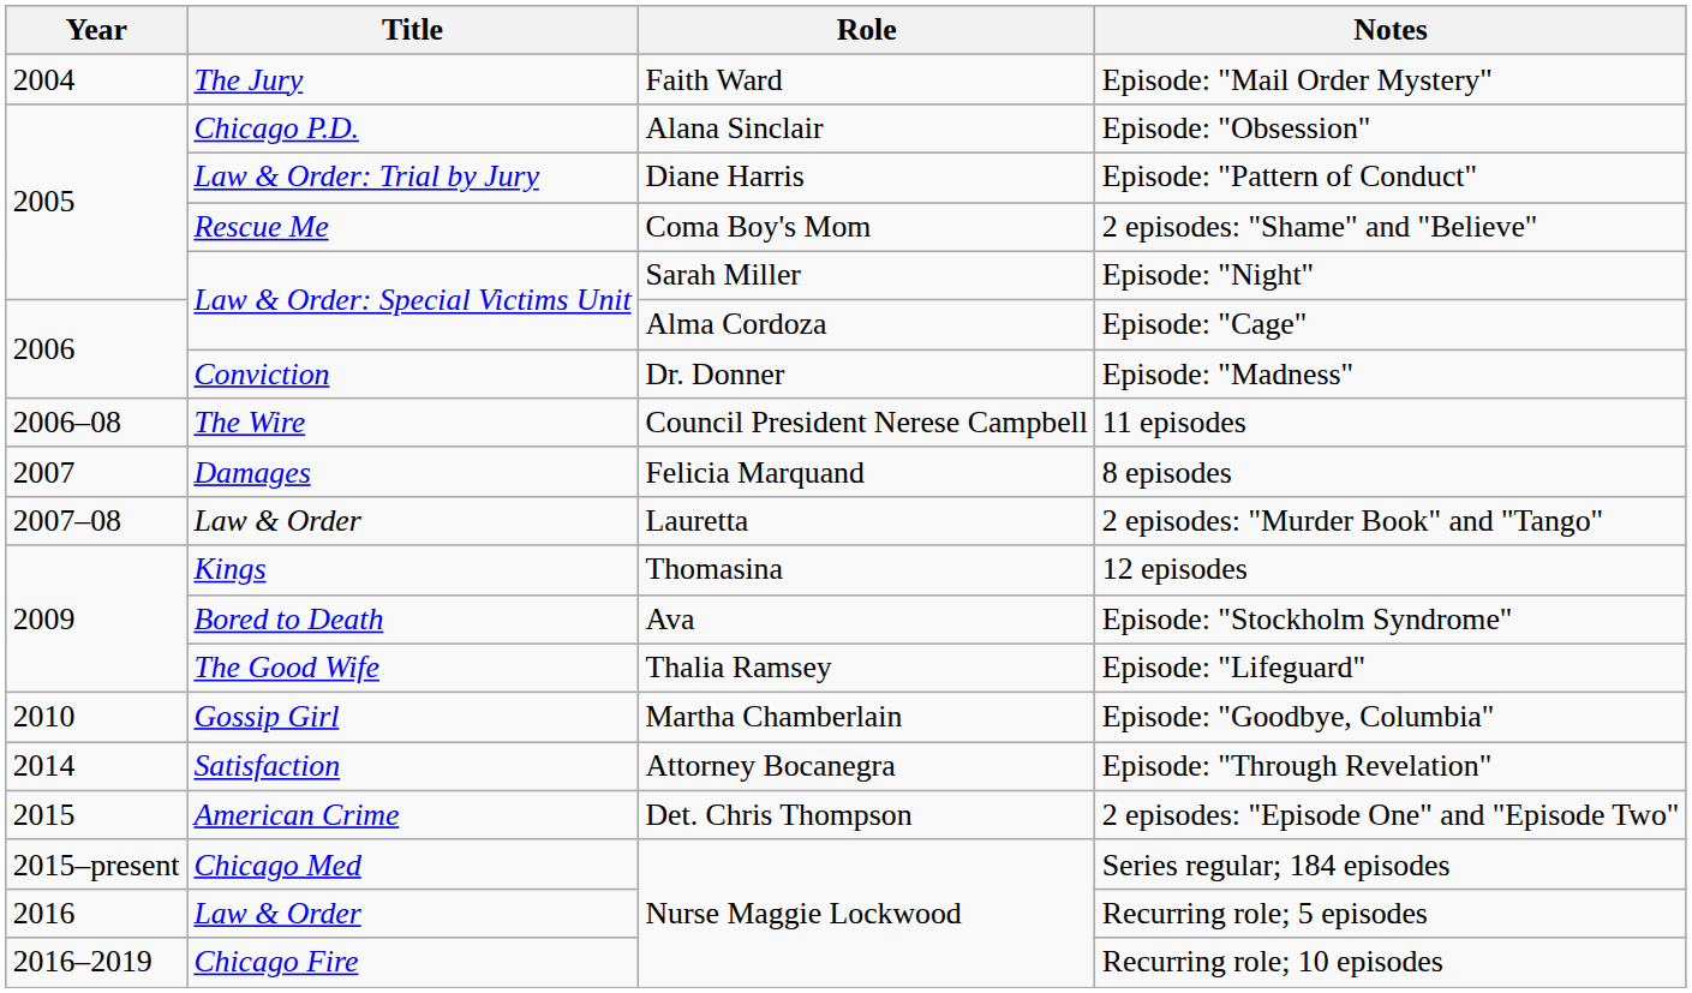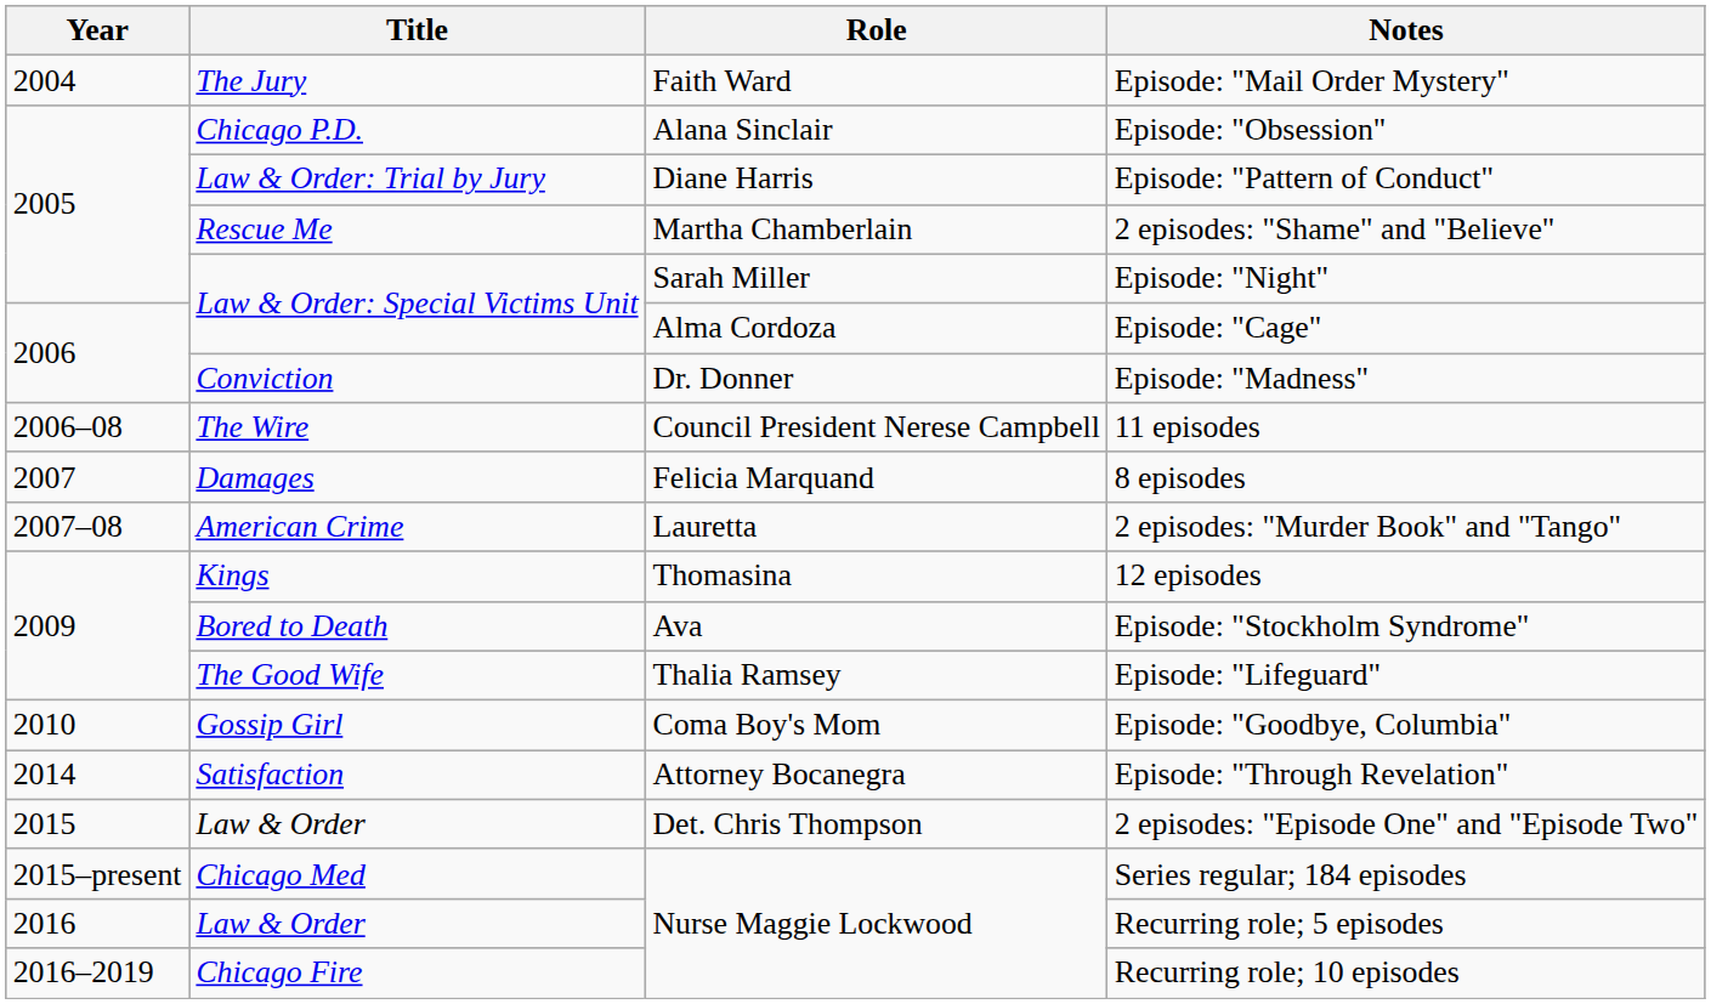2 episodes: "Shame" and "Believe" | Role: Coma Boy's Mom -> Martha Chamberlain
2 episodes: "Murder Book" and "Tango" | Title: Law & Order -> American Crime
Episode: "Goodbye, Columbia" | Role: Martha Chamberlain -> Coma Boy's Mom
2 episodes: "Episode One" and "Episode Two" | Title: American Crime -> Law & Order
